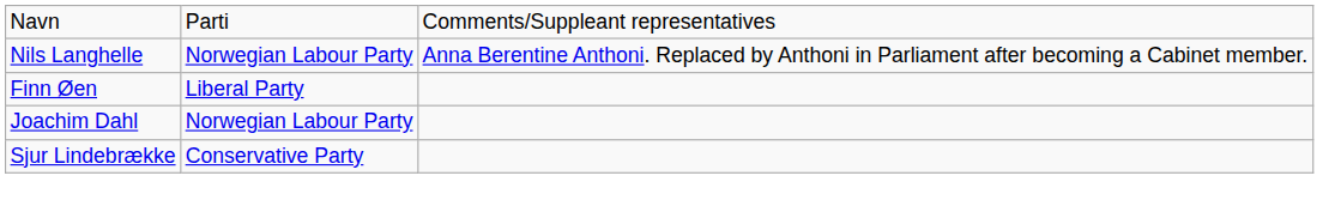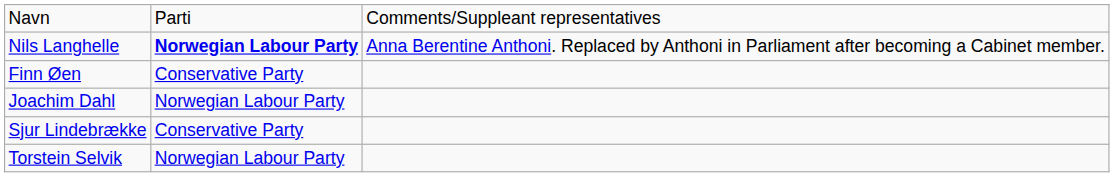Nils Langhelle | column 2: normal -> bold
Finn Øen | column 2: Liberal Party -> Conservative Party
+ row: Torstein Selvik | Norwegian Labour Party
